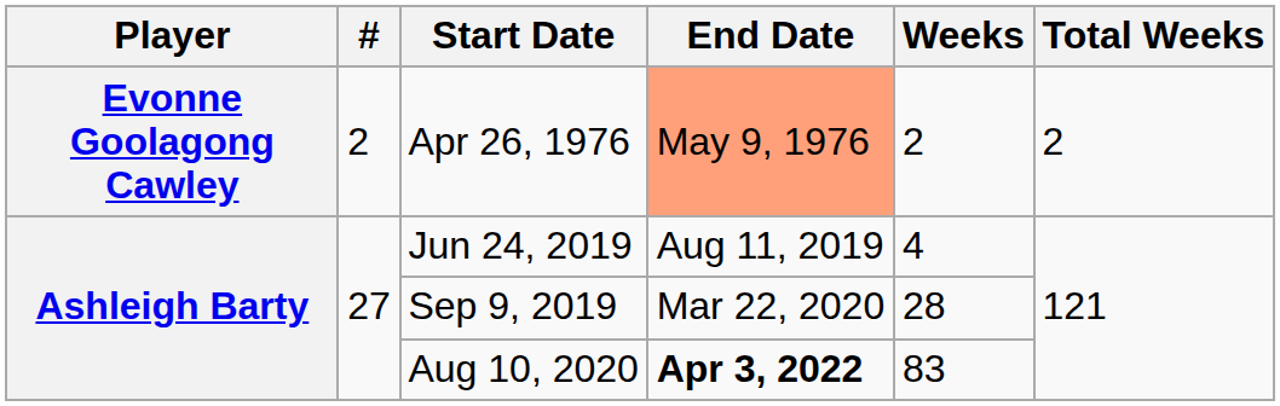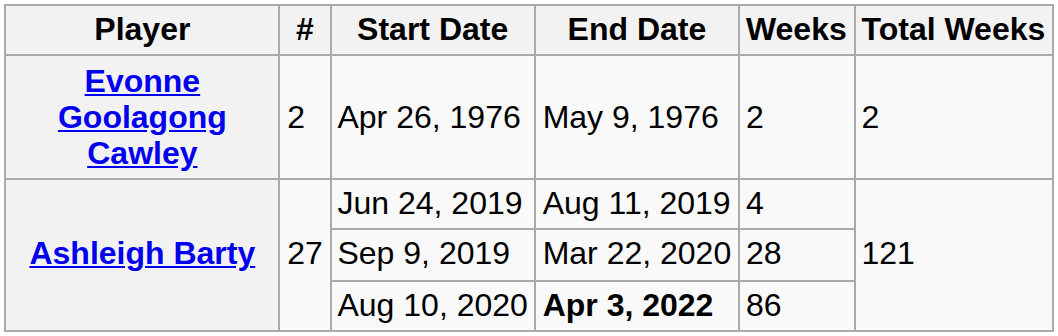Apr 26, 1976 | End Date: lightsalmon background -> no background
Aug 10, 2020 | Weeks: 83 -> 86
